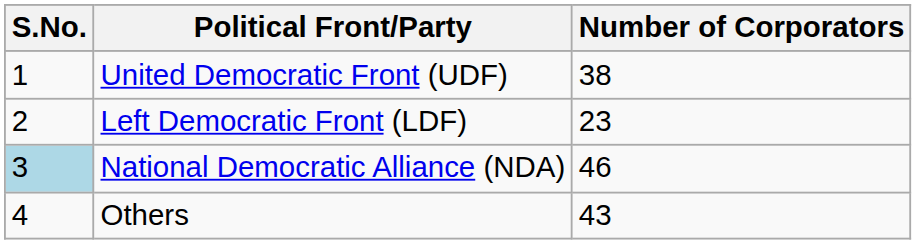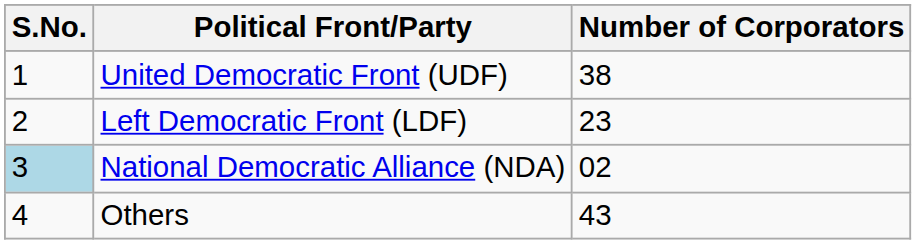National Democratic Alliance (NDA) | Number of Corporators: 46 -> 02
